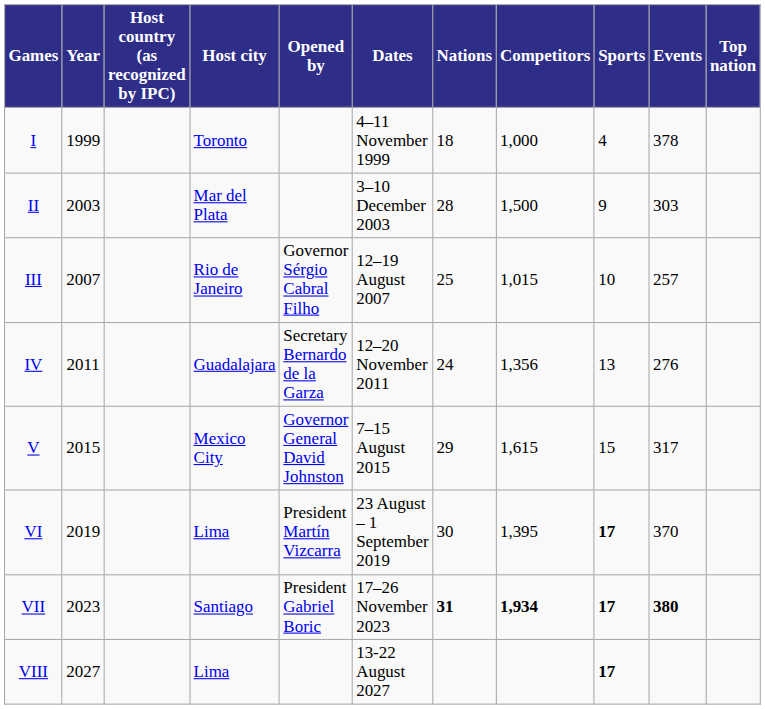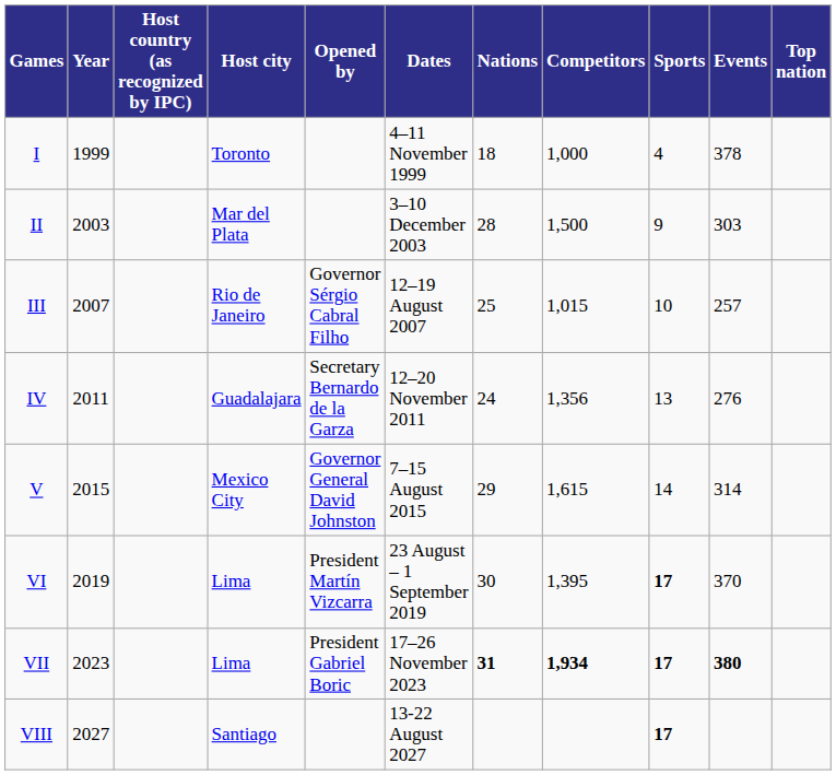V | Sports: 15 -> 14
V | Events: 317 -> 314
VII | Host city: Santiago -> Lima
VIII | Host city: Lima -> Santiago
